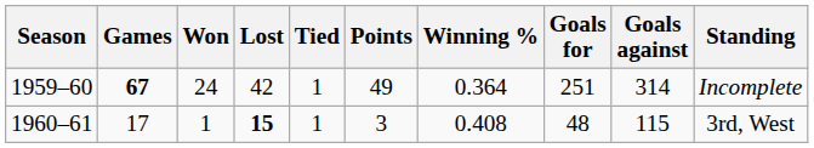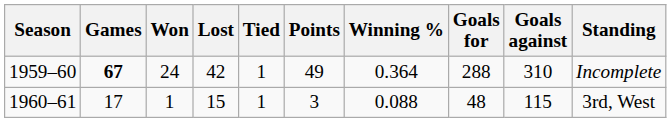1959–60 | Goals for: 251 -> 288
1959–60 | Goals against: 314 -> 310
1960–61 | Lost: bold -> normal
1960–61 | Winning %: 0.408 -> 0.088
